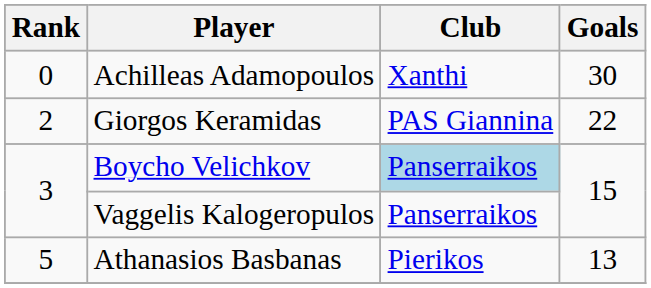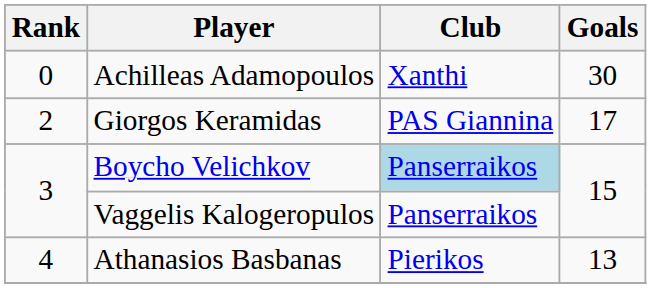Giorgos Keramidas | Goals: 22 -> 17
Athanasios Basbanas | Rank: 5 -> 4
